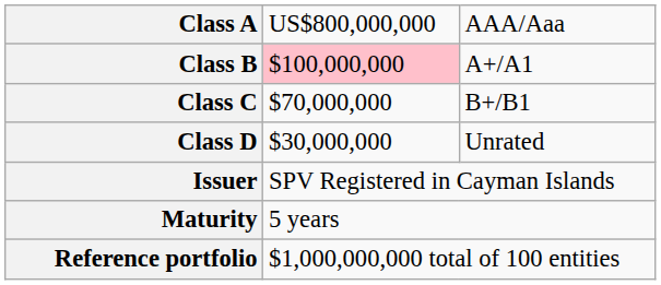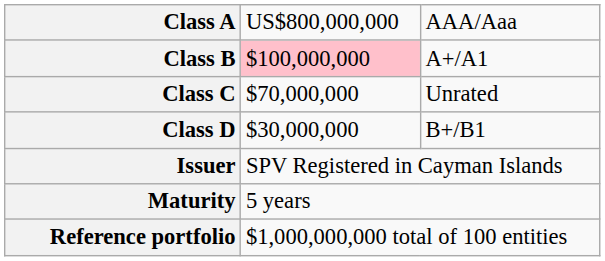Class C | column 3: B+/B1 -> Unrated
Class D | column 3: Unrated -> B+/B1
